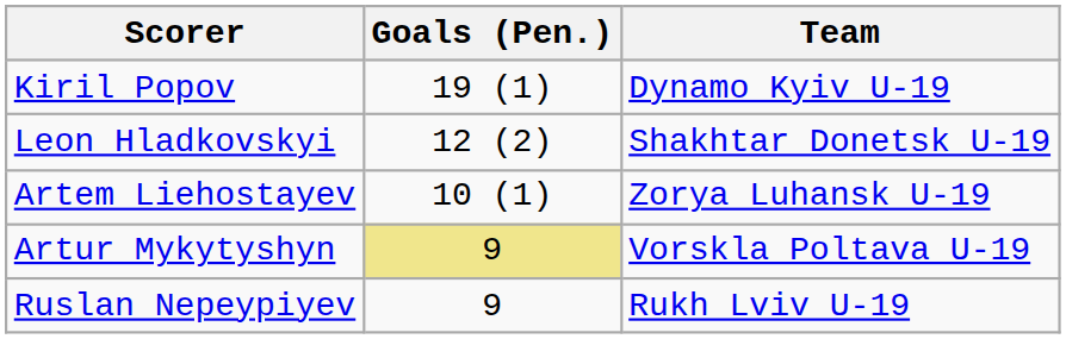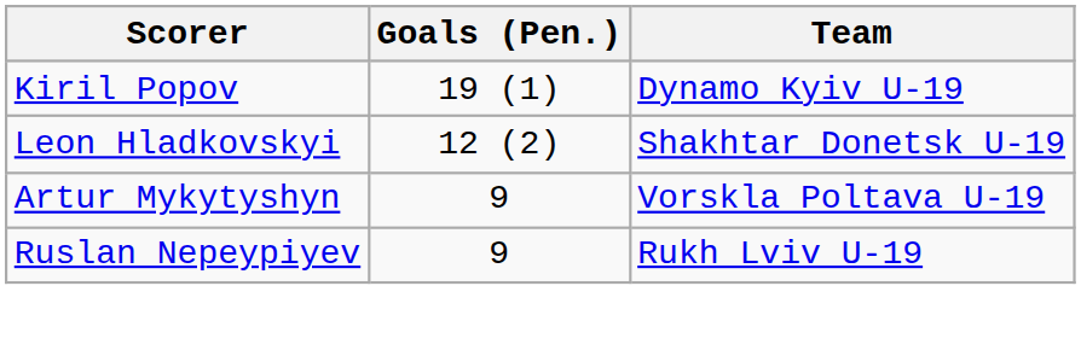- row: Artem Liehostayev | 10 (1) | Zorya Luhansk U-19
Artur Mykytyshyn | Goals (Pen.): khaki background -> no background
